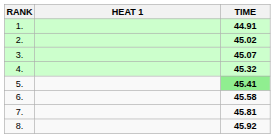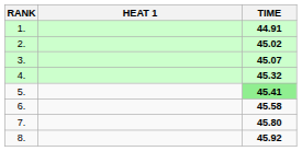7. | TIME: 45.81 -> 45.80
